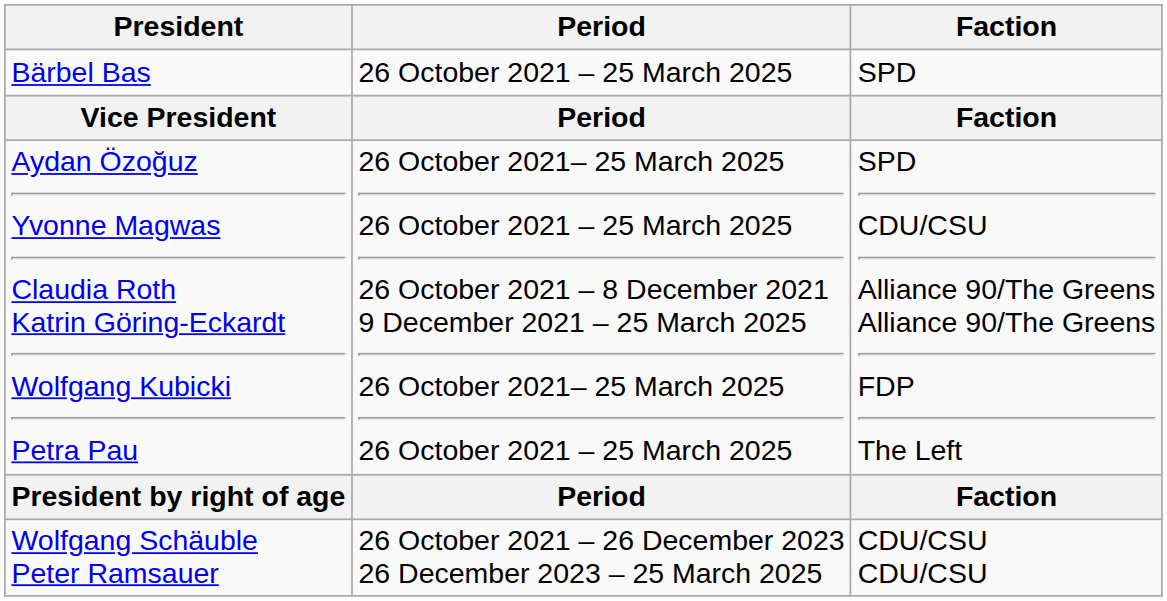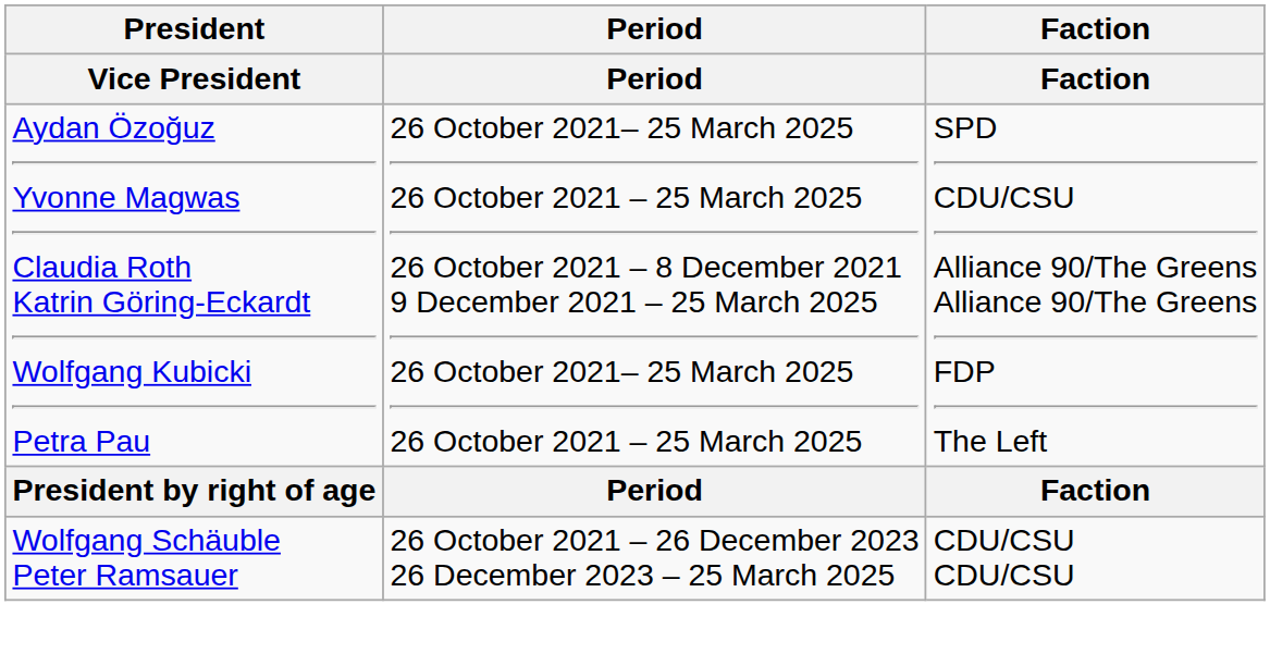- row: Bärbel Bas | 26 October 2021 – 25 March 2025 | SPD
